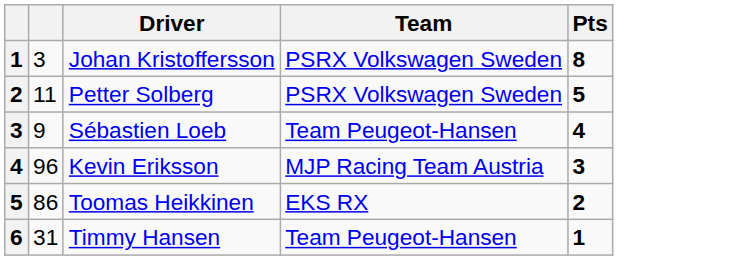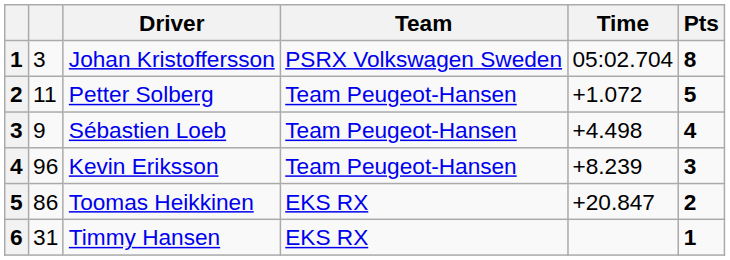+ column: Time | 05:02.704 | +1.072 | +4.498 | +8.239 | +20.847
Petter Solberg | Team: PSRX Volkswagen Sweden -> Team Peugeot-Hansen
Kevin Eriksson | Team: MJP Racing Team Austria -> Team Peugeot-Hansen
Timmy Hansen | Team: Team Peugeot-Hansen -> EKS RX
